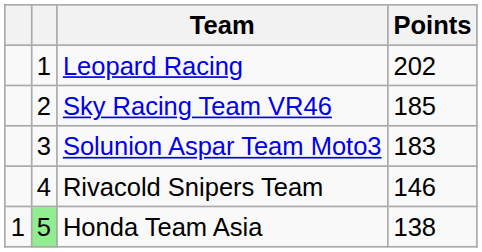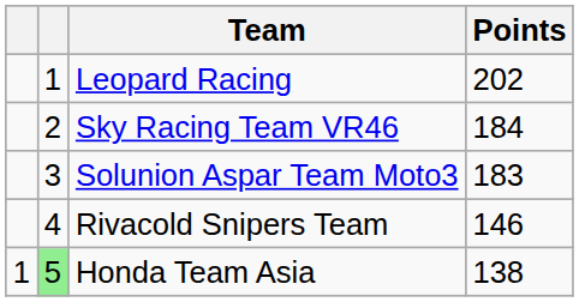Sky Racing Team VR46 | Points: 185 -> 184
